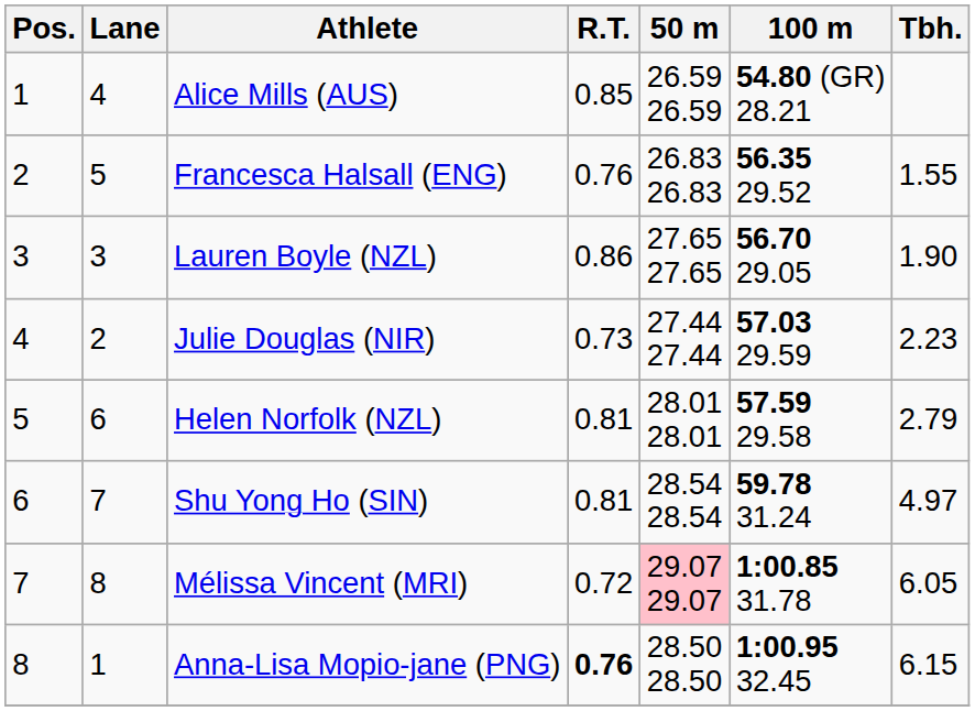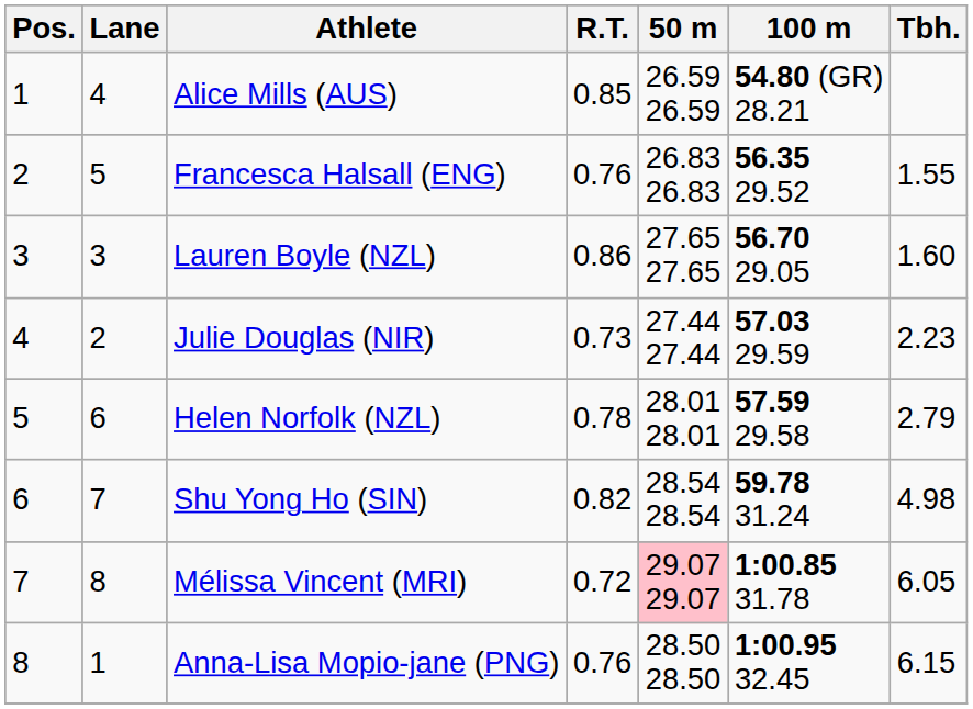Lauren Boyle (NZL) | Tbh.: 1.90 -> 1.60
Helen Norfolk (NZL) | R.T.: 0.81 -> 0.78
Shu Yong Ho (SIN) | R.T.: 0.81 -> 0.82
Shu Yong Ho (SIN) | Tbh.: 4.97 -> 4.98
Anna-Lisa Mopio-jane (PNG) | R.T.: bold -> normal
